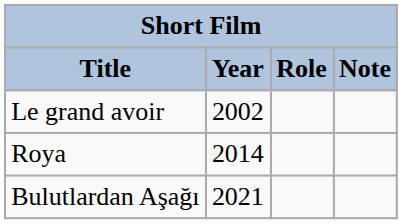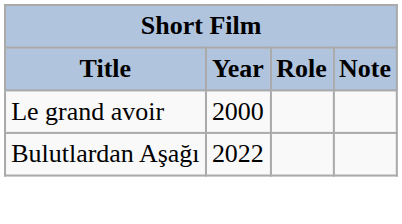Le grand avoir | Year: 2002 -> 2000
- row: Roya | 2014
Bulutlardan Aşağı | Year: 2021 -> 2022
